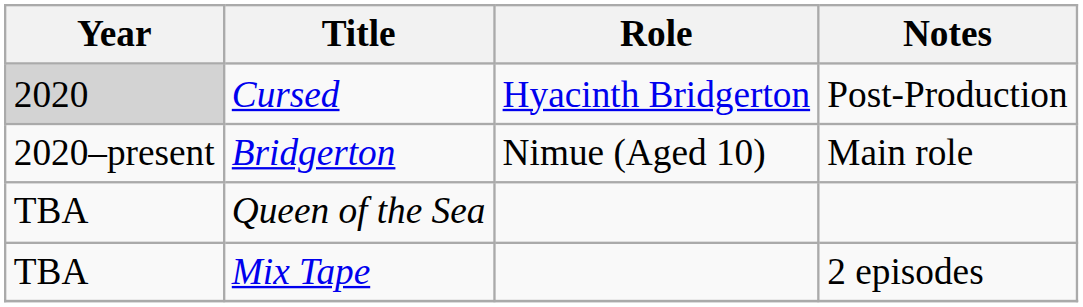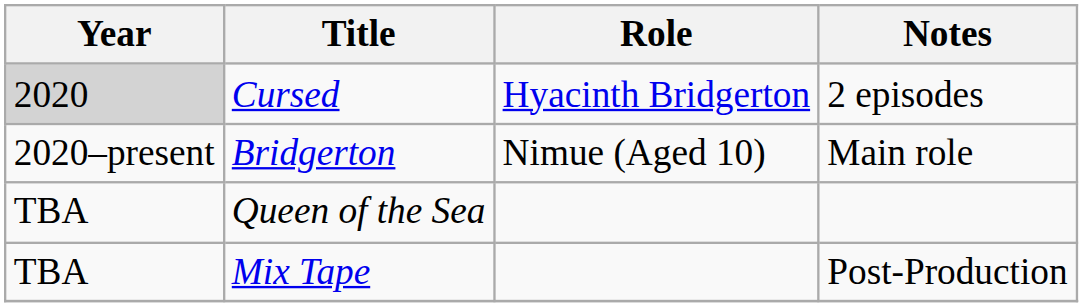Cursed | Notes: Post-Production -> 2 episodes
Mix Tape | Notes: 2 episodes -> Post-Production
